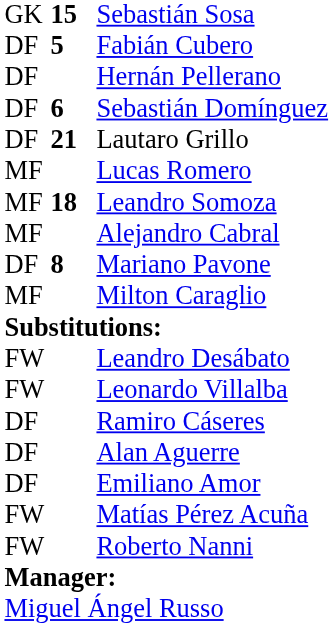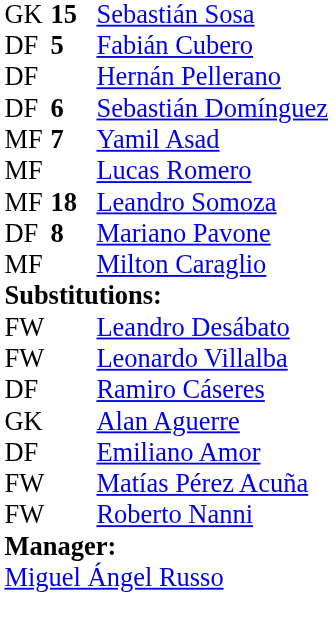- row: DF | 21 | Lautaro Grillo
+ row: MF | 7 | Yamil Asad
- row: MF | Alejandro Cabral
Alan Aguerre | column 1: DF -> GK
